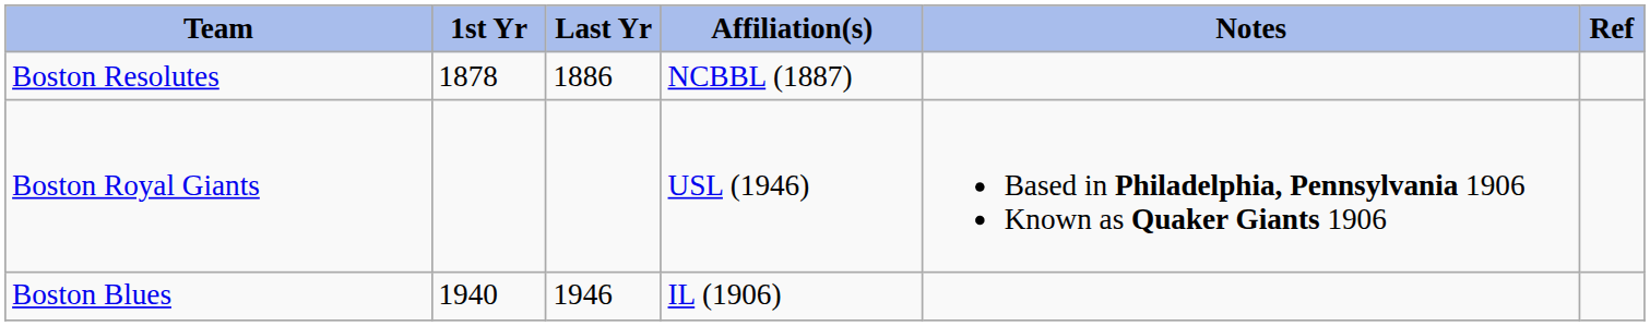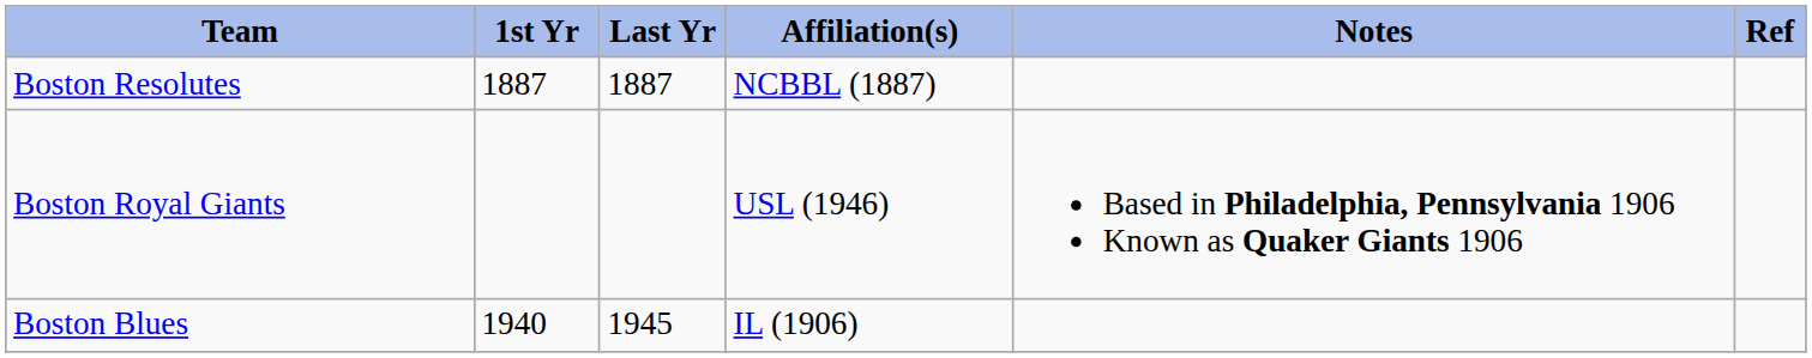Boston Resolutes | 1st Yr: 1878 -> 1887
Boston Resolutes | Last Yr: 1886 -> 1887
Boston Blues | Last Yr: 1946 -> 1945
